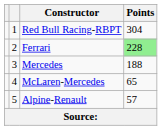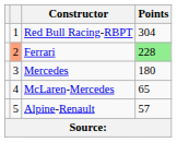Ferrari | column 2: no background -> lightsalmon background
Mercedes | Points: 188 -> 180
